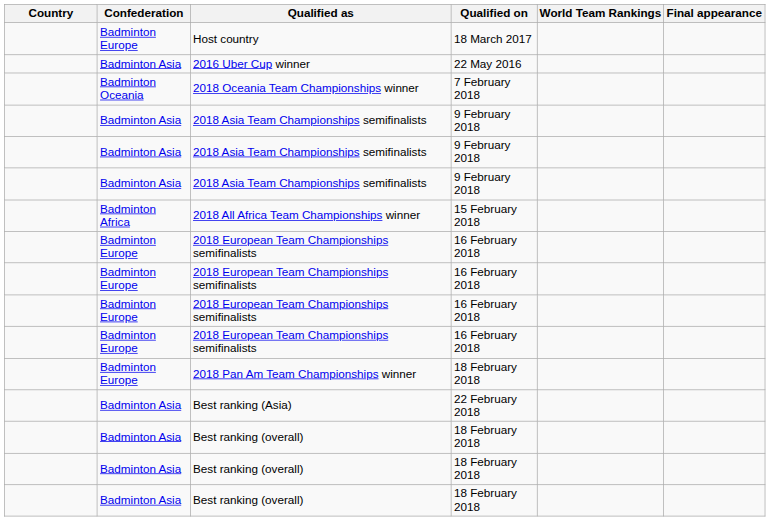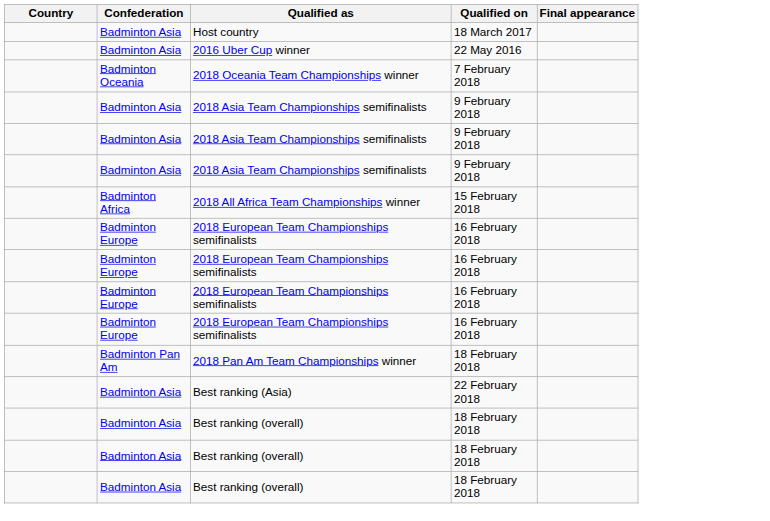- column: World Team Rankings
Host country | Confederation: Badminton Europe -> Badminton Asia
2018 Pan Am Team Championships winner | Confederation: Badminton Europe -> Badminton Pan Am
